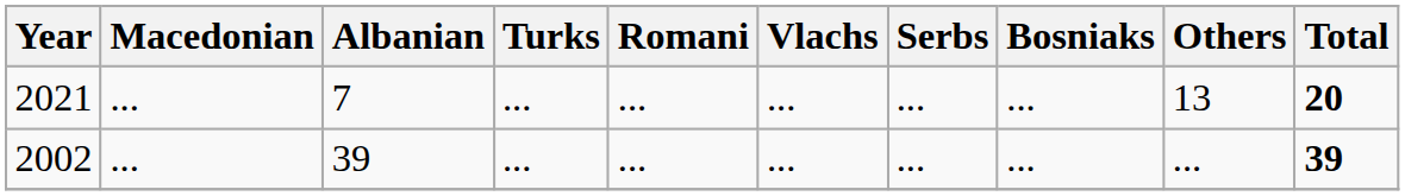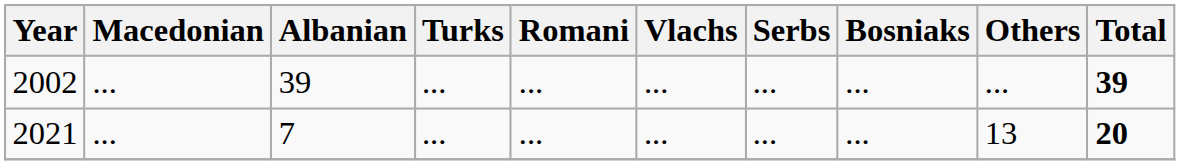rows swapped: 2002 <-> 2021
